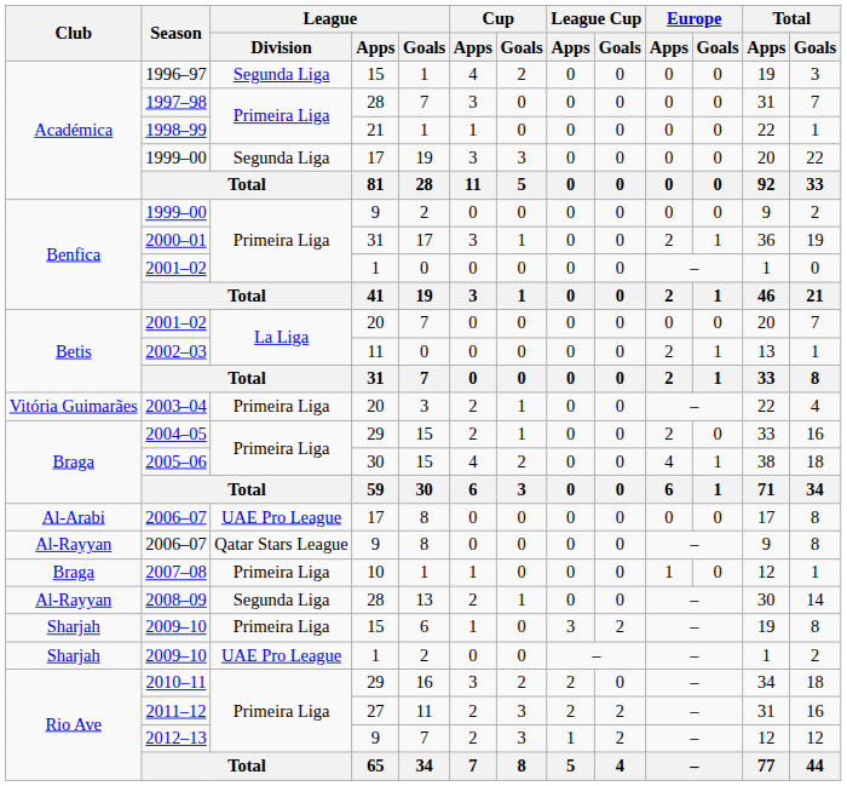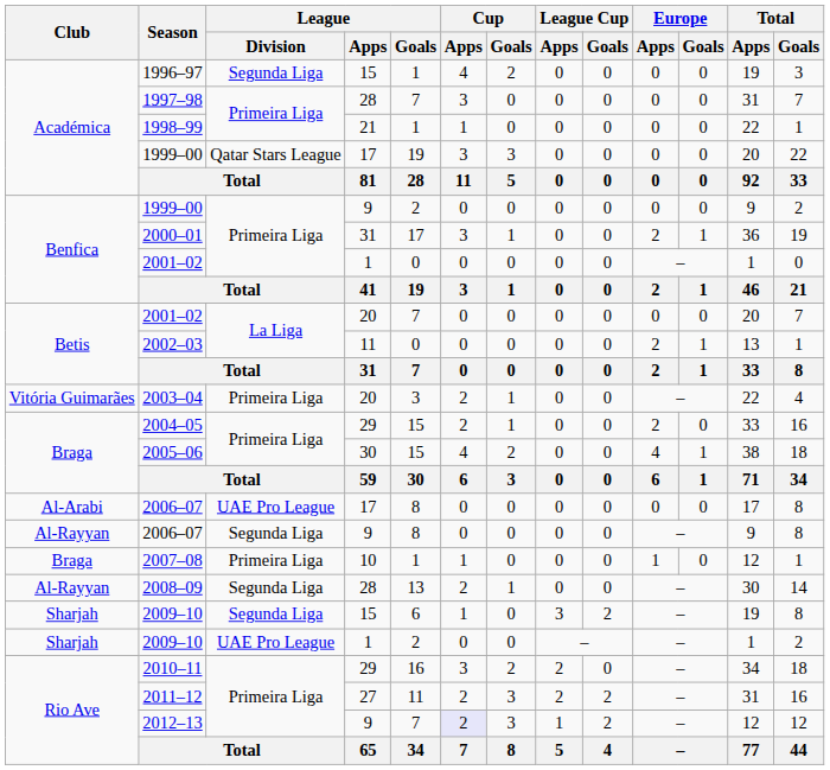1999–00 / 17 | League / Division: Segunda Liga -> Qatar Stars League
2006–07 / 9 | League / Division: Qatar Stars League -> Segunda Liga
2009–10 / 15 | League / Division: Primeira Liga -> Segunda Liga
2012–13 | Cup / Apps: no background -> lavender background
